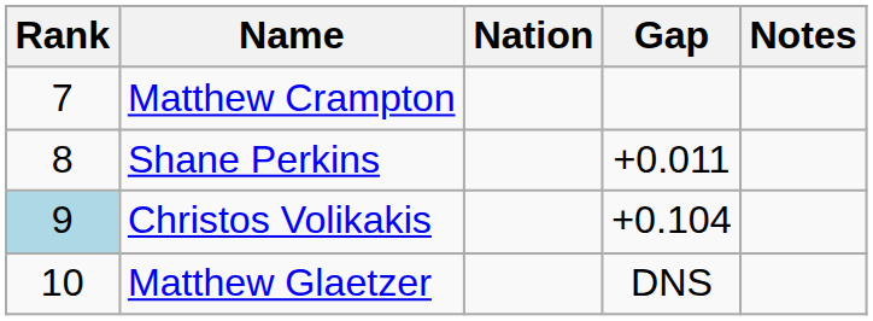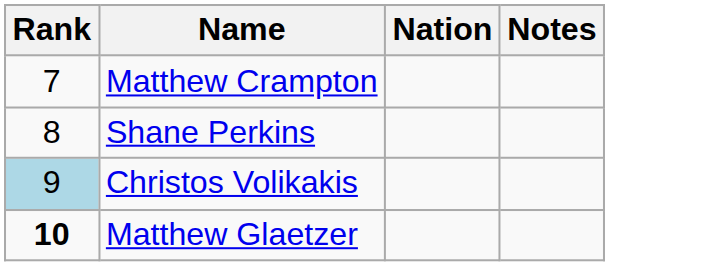- column: Gap | +0.011 | +0.104 | DNS
Matthew Glaetzer | Rank: normal -> bold
